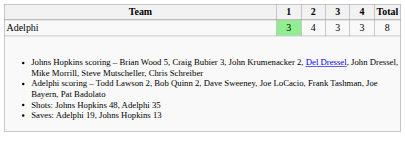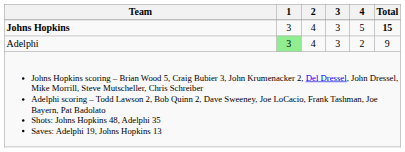+ row: Johns Hopkins | 3 | 4 | 3 | 5 | 15
Adelphi | 4: 3 -> 2
Adelphi | Total: 8 -> 9
